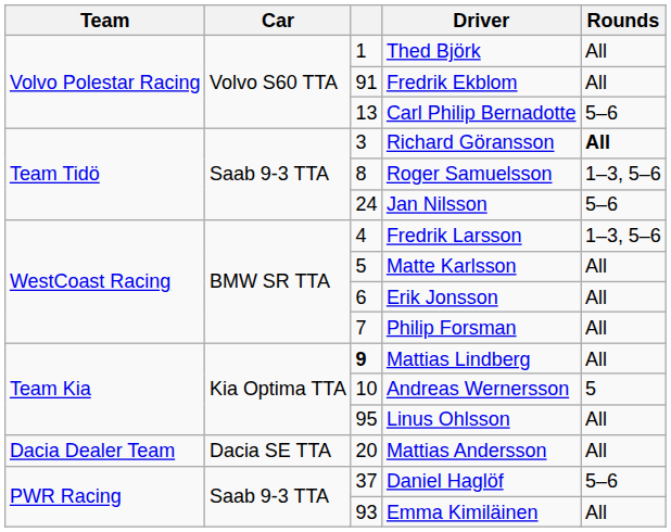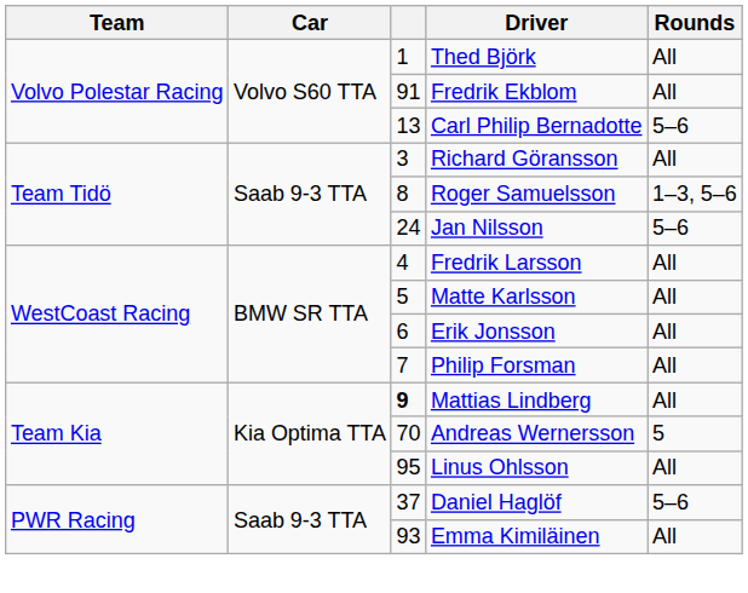Richard Göransson | Rounds: bold -> normal
Fredrik Larsson | Rounds: 1–3, 5–6 -> All
Andreas Wernersson | column 3: 10 -> 70
- row: Dacia Dealer Team | Dacia SE TTA | 20 | Mattias Andersson | All
